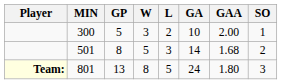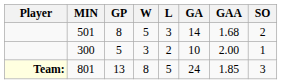rows swapped: 501 <-> 300
801 | GAA: 1.80 -> 1.85
